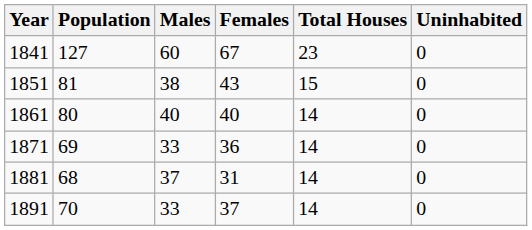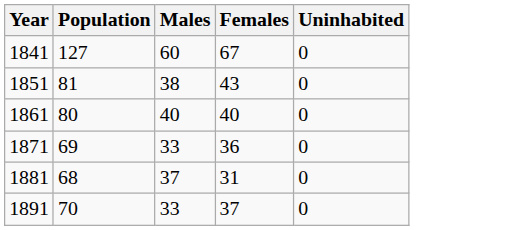- column: Total Houses | 23 | 15 | 14 | 14 | 14 | 14
